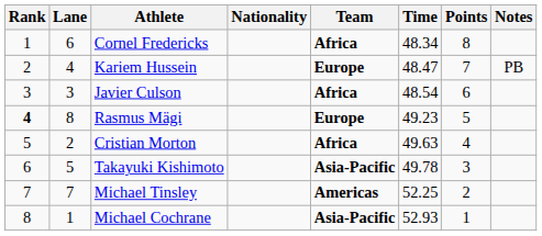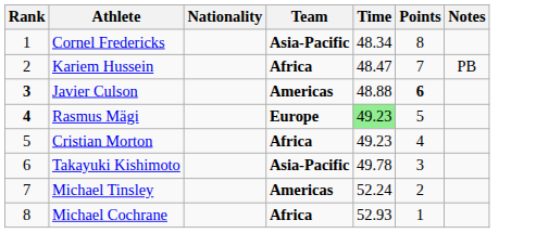- column: Lane | 6 | 4 | 3 | 8 | 2 | 5 | 7 | 1
Cornel Fredericks | Team: Africa -> Asia-Pacific
Kariem Hussein | Team: Europe -> Africa
Javier Culson | Rank: normal -> bold
Javier Culson | Team: Africa -> Americas
Javier Culson | Time: 48.54 -> 48.88
Javier Culson | Points: normal -> bold
Rasmus Mägi | Time: no background -> lightgreen background
Cristian Morton | Time: 49.63 -> 49.23
Michael Tinsley | Time: 52.25 -> 52.24
Michael Cochrane | Team: Asia-Pacific -> Africa
